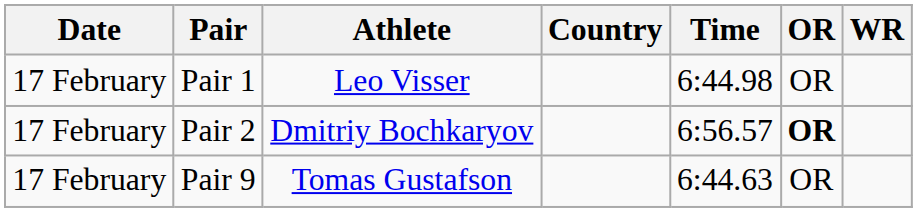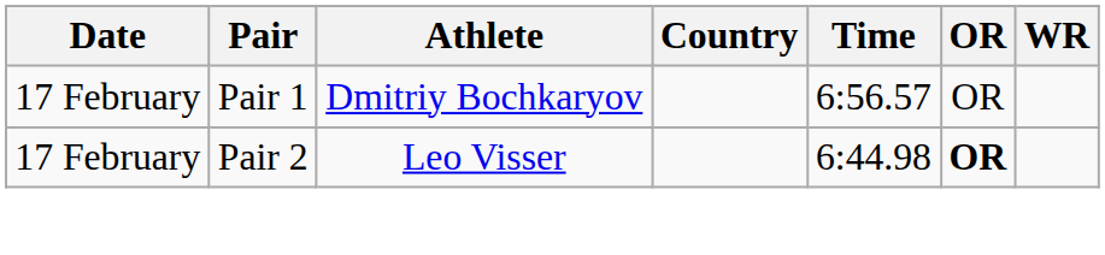Pair 1 | Athlete: Leo Visser -> Dmitriy Bochkaryov
Pair 1 | Time: 6:44.98 -> 6:56.57
Pair 2 | Athlete: Dmitriy Bochkaryov -> Leo Visser
Pair 2 | Time: 6:56.57 -> 6:44.98
- row: 17 February | Pair 9 | Tomas Gustafson | 6:44.63 | OR
